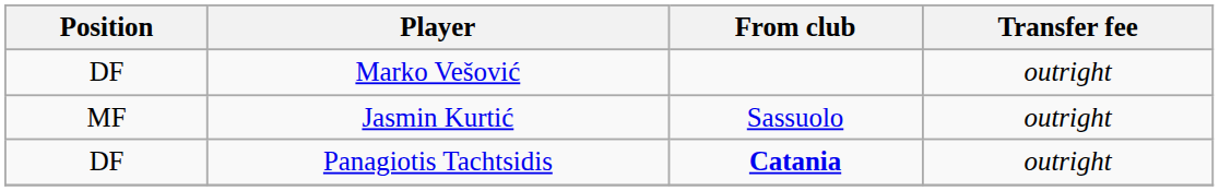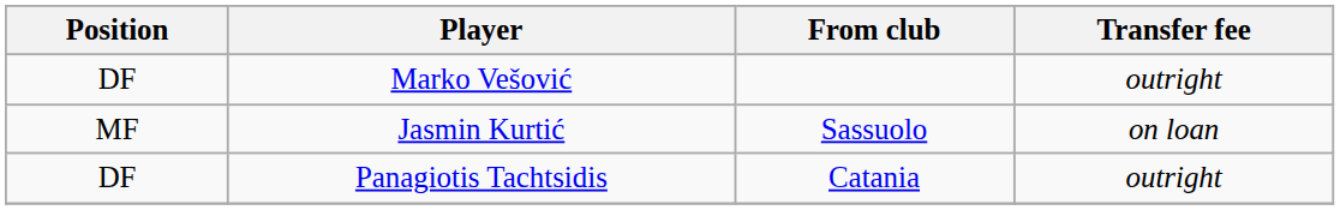Jasmin Kurtić | Transfer fee: outright -> on loan
Panagiotis Tachtsidis | From club: bold -> normal
